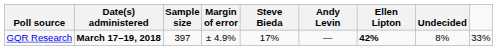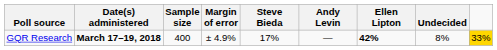GQR Research | Sample size: 397 -> 400
GQR Research | column 9: no background -> gold background
